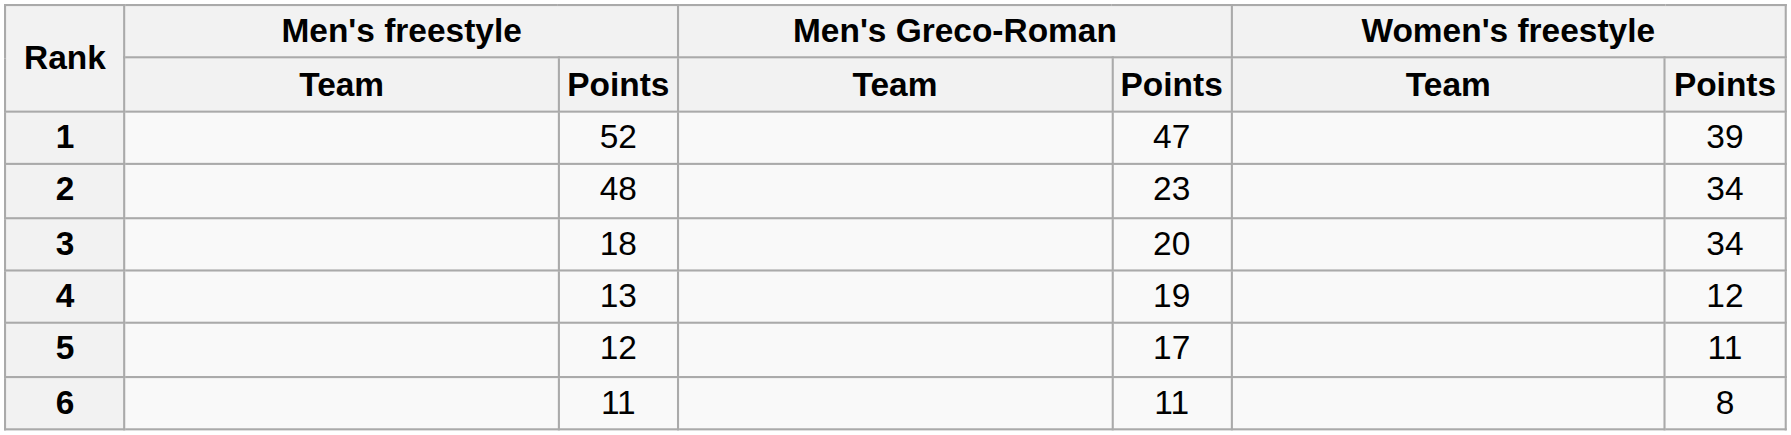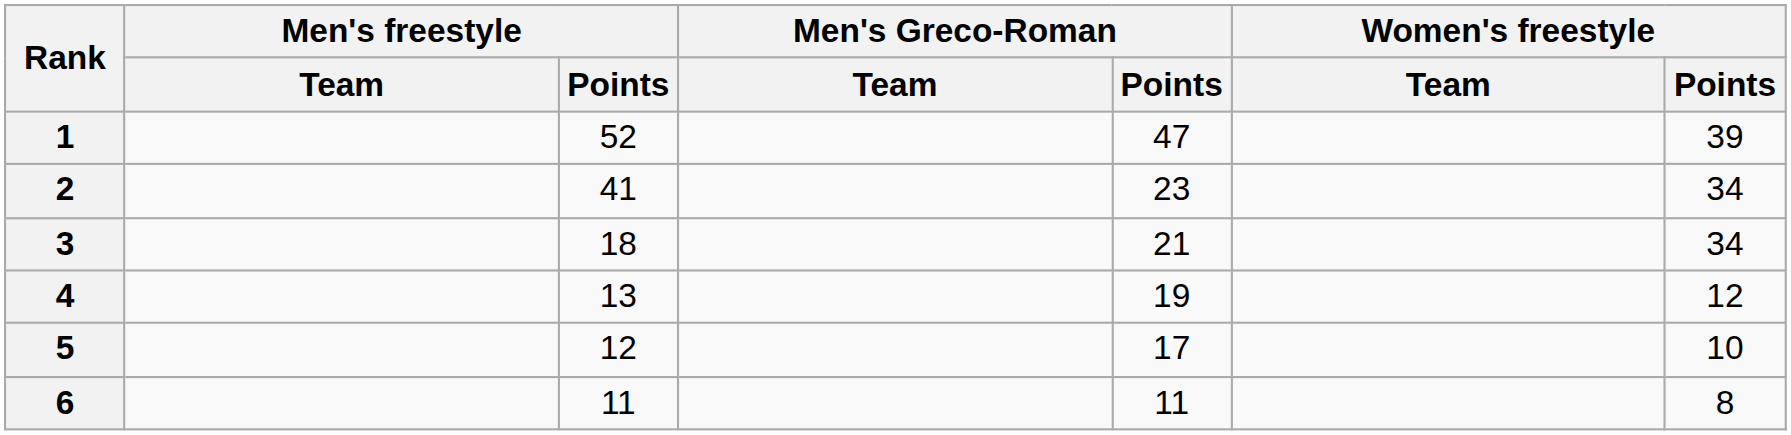2 | Men's freestyle / Points: 48 -> 41
3 | Men's Greco-Roman / Points: 20 -> 21
5 | Women's freestyle / Points: 11 -> 10
